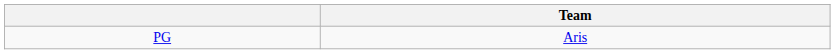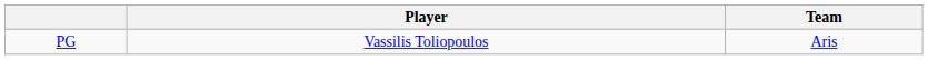+ column: Player | Vassilis Toliopoulos
